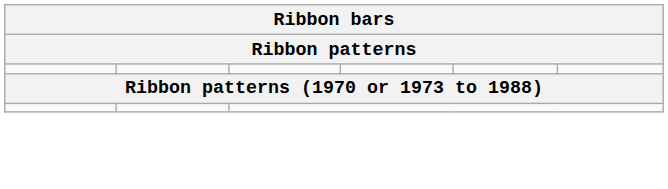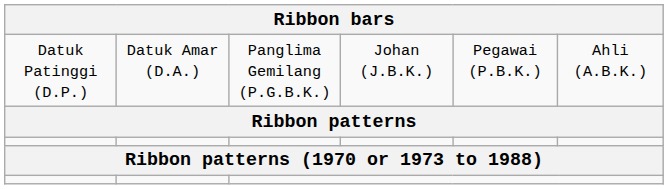+ row: Datuk Patinggi (D.P.) | Datuk Amar (D.A.) | Panglima Gemilang (P.G.B.K.) | Johan (J.B.K.) | Pegawai (P.B.K.) | Ahli (A.B.K.)
